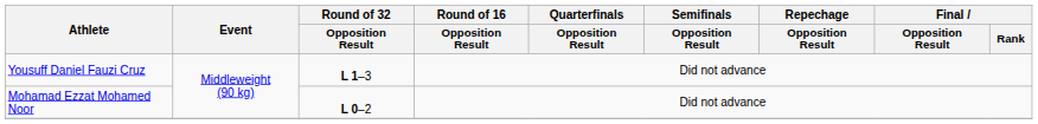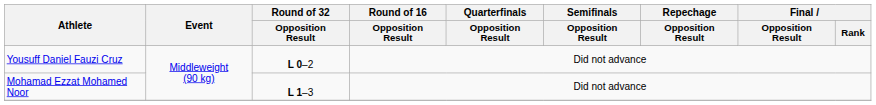Yousuff Daniel Fauzi Cruz | Round of 32 / Opposition Result: L 1–3 -> L 0–2
Mohamad Ezzat Mohamed Noor | Round of 32 / Opposition Result: L 0–2 -> L 1–3
